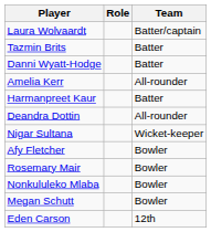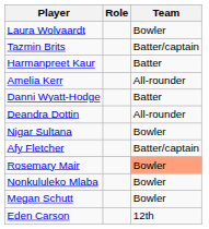Laura Wolvaardt | Team: Batter/captain -> Bowler
Tazmin Brits | Team: Batter -> Batter/captain
rows swapped: Danni Wyatt-Hodge <-> Harmanpreet Kaur
Nigar Sultana | Team: Wicket-keeper -> Bowler
Afy Fletcher | Team: Bowler -> Batter/captain
Rosemary Mair | Team: no background -> lightsalmon background
